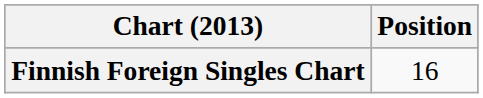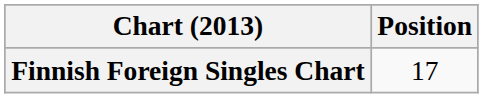Finnish Foreign Singles Chart | Position: 16 -> 17
